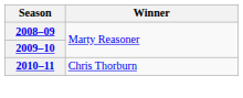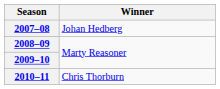+ row: 2007–08 | Johan Hedberg
